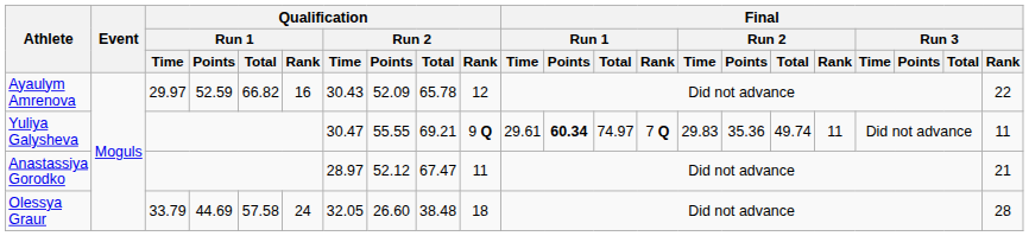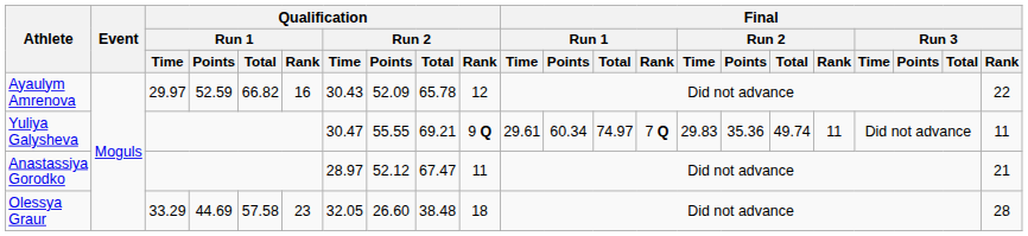Yuliya Galysheva | Final / Run 1 / Points: bold -> normal
Olessya Graur | Qualification / Run 1 / Time: 33.79 -> 33.29
Olessya Graur | Qualification / Run 1 / Rank: 24 -> 23
